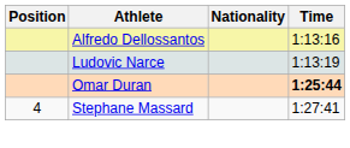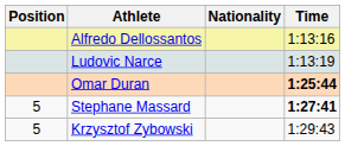Stephane Massard | Position: 4 -> 5
Stephane Massard | Time: normal -> bold
+ row: 5 | Krzysztof Zybowski | 1:29:43
